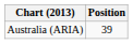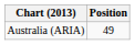Australia (ARIA) | Position: 39 -> 49
